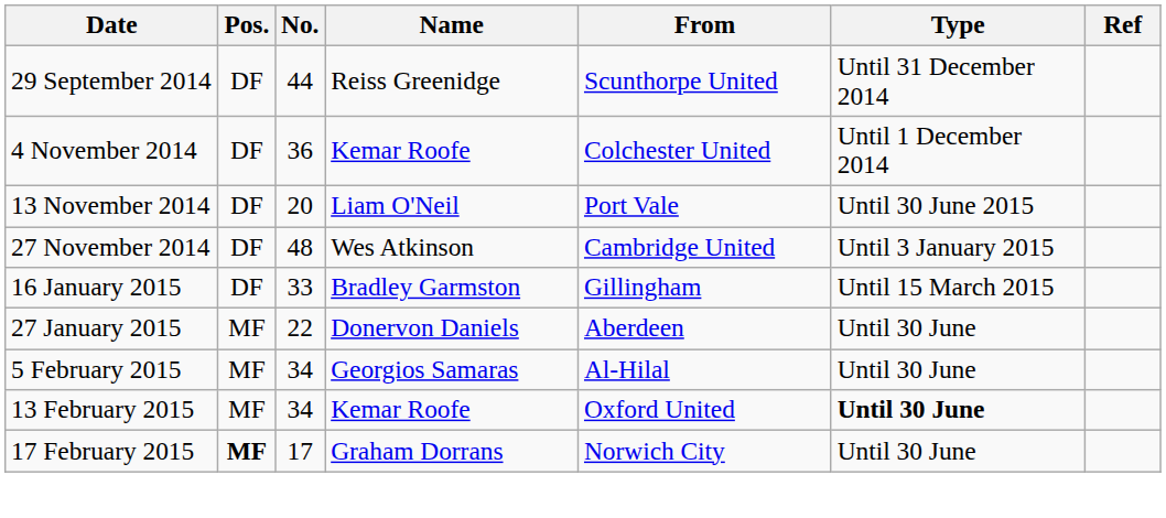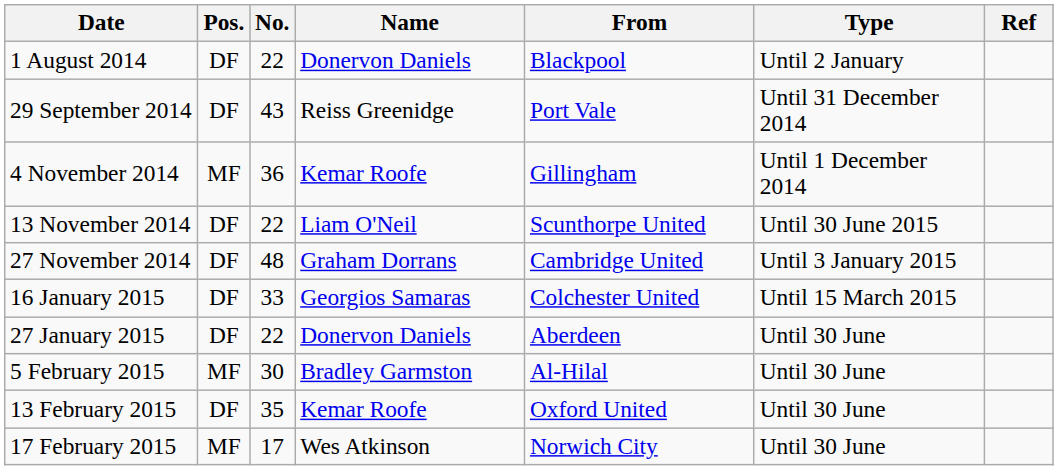+ row: 1 August 2014 | DF | 22 | Donervon Daniels | Blackpool | Until 2 January
29 September 2014 | No.: 44 -> 43
29 September 2014 | From: Scunthorpe United -> Port Vale
4 November 2014 | Pos.: DF -> MF
4 November 2014 | From: Colchester United -> Gillingham
13 November 2014 | No.: 20 -> 22
13 November 2014 | From: Port Vale -> Scunthorpe United
27 November 2014 | Name: Wes Atkinson -> Graham Dorrans
16 January 2015 | Name: Bradley Garmston -> Georgios Samaras
16 January 2015 | From: Gillingham -> Colchester United
27 January 2015 | Pos.: MF -> DF
5 February 2015 | No.: 34 -> 30
5 February 2015 | Name: Georgios Samaras -> Bradley Garmston
13 February 2015 | Pos.: MF -> DF
13 February 2015 | No.: 34 -> 35
13 February 2015 | Type: bold -> normal
17 February 2015 | Pos.: bold -> normal
17 February 2015 | Name: Graham Dorrans -> Wes Atkinson
